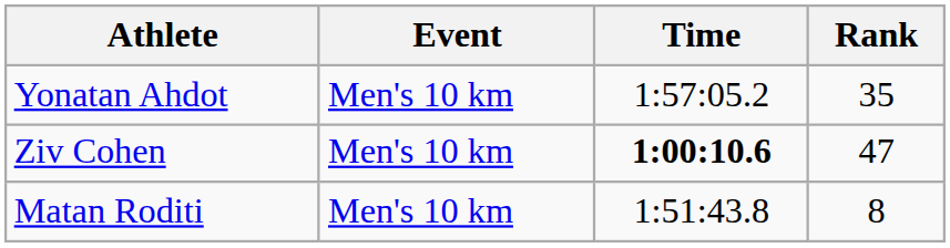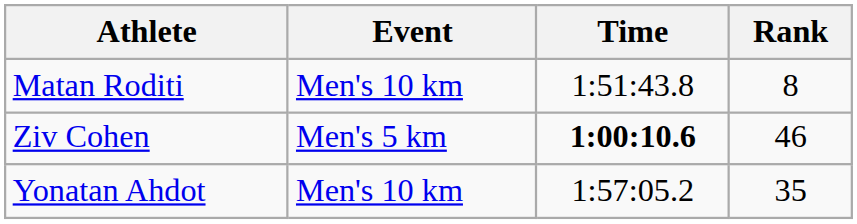rows swapped: Yonatan Ahdot <-> Matan Roditi
Ziv Cohen | Event: Men's 10 km -> Men's 5 km
Ziv Cohen | Rank: 47 -> 46
